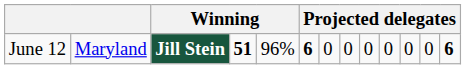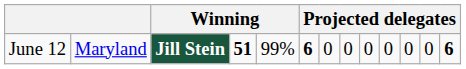June 12 | column 5: 96% -> 99%
